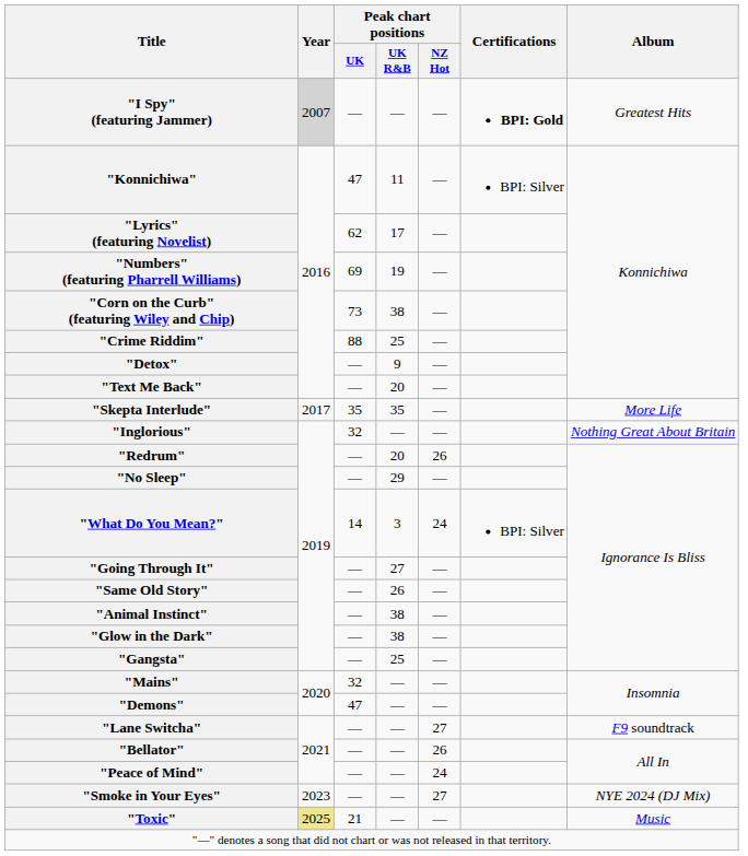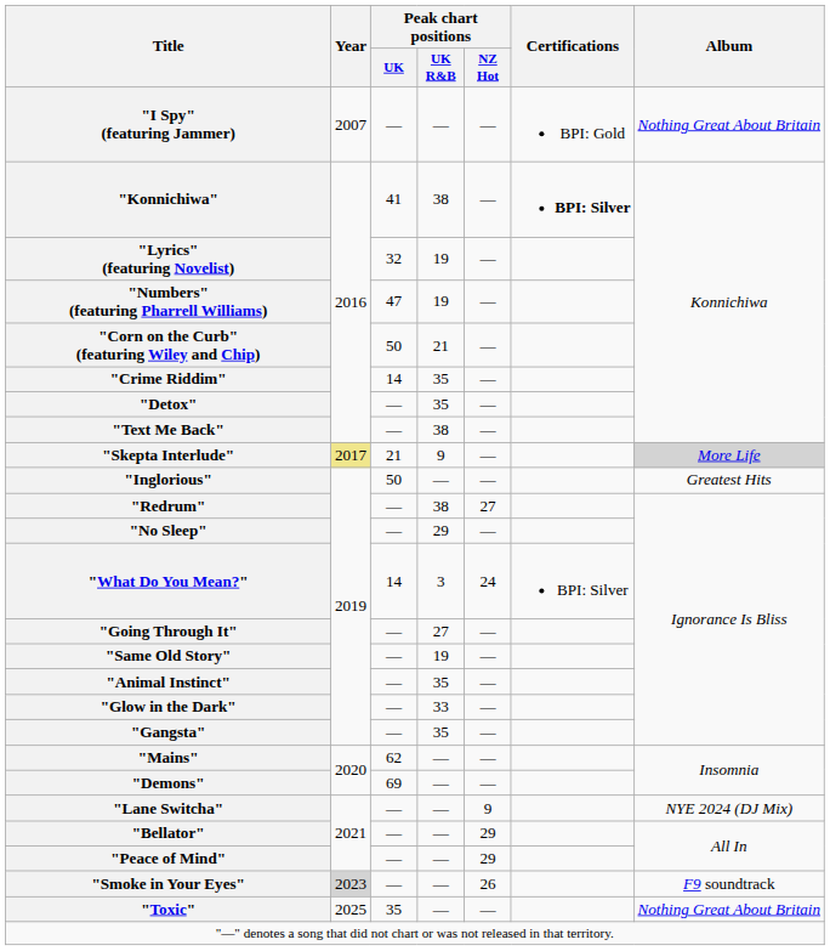"I Spy" (featuring Jammer) | Year: lightgrey background -> no background
"I Spy" (featuring Jammer) | Certifications: bold -> normal
"I Spy" (featuring Jammer) | Album: Greatest Hits -> Nothing Great About Britain
"Konnichiwa" | Peak chart positions / UK: 47 -> 41
"Konnichiwa" | Peak chart positions / UK R&B: 11 -> 38
"Konnichiwa" | Certifications: normal -> bold
"Lyrics" (featuring Novelist) | Peak chart positions / UK: 62 -> 32
"Lyrics" (featuring Novelist) | Peak chart positions / UK R&B: 17 -> 19
"Numbers" (featuring Pharrell Williams) | Peak chart positions / UK: 69 -> 47
"Corn on the Curb" (featuring Wiley and Chip) | Peak chart positions / UK: 73 -> 50
"Corn on the Curb" (featuring Wiley and Chip) | Peak chart positions / UK R&B: 38 -> 21
"Crime Riddim" | Peak chart positions / UK: 88 -> 14
"Crime Riddim" | Peak chart positions / UK R&B: 25 -> 35
"Detox" | Peak chart positions / UK R&B: 9 -> 35
"Text Me Back" | Peak chart positions / UK R&B: 20 -> 38
"Skepta Interlude" | Year: no background -> khaki background
"Skepta Interlude" | Peak chart positions / UK: 35 -> 21
"Skepta Interlude" | Peak chart positions / UK R&B: 35 -> 9
"Skepta Interlude" | Album: no background -> lightgrey background
"Inglorious" | Peak chart positions / UK: 32 -> 50
"Inglorious" | Album: Nothing Great About Britain -> Greatest Hits
"Redrum" | Peak chart positions / UK R&B: 20 -> 38
"Redrum" | Peak chart positions / NZ Hot: 26 -> 27
"Same Old Story" | Peak chart positions / UK R&B: 26 -> 19
"Animal Instinct" | Peak chart positions / UK R&B: 38 -> 35
"Glow in the Dark" | Peak chart positions / UK R&B: 38 -> 33
"Gangsta" | Peak chart positions / UK R&B: 25 -> 35
"Mains" | Peak chart positions / UK: 32 -> 62
"Demons" | Peak chart positions / UK: 47 -> 69
"Lane Switcha" | Peak chart positions / NZ Hot: 27 -> 9
"Lane Switcha" | Album: F9 soundtrack -> NYE 2024 (DJ Mix)
"Bellator" | Peak chart positions / NZ Hot: 26 -> 29
"Peace of Mind" | Peak chart positions / NZ Hot: 24 -> 29
"Smoke in Your Eyes" | Year: no background -> lightgrey background
"Smoke in Your Eyes" | Peak chart positions / NZ Hot: 27 -> 26
"Smoke in Your Eyes" | Album: NYE 2024 (DJ Mix) -> F9 soundtrack
"Toxic" | Year: khaki background -> no background
"Toxic" | Peak chart positions / UK: 21 -> 35
"Toxic" | Album: Music -> Nothing Great About Britain
